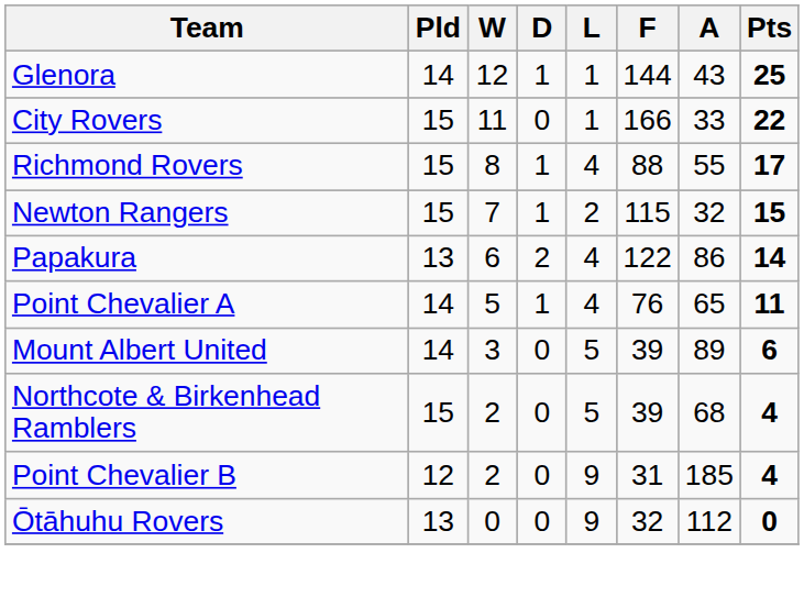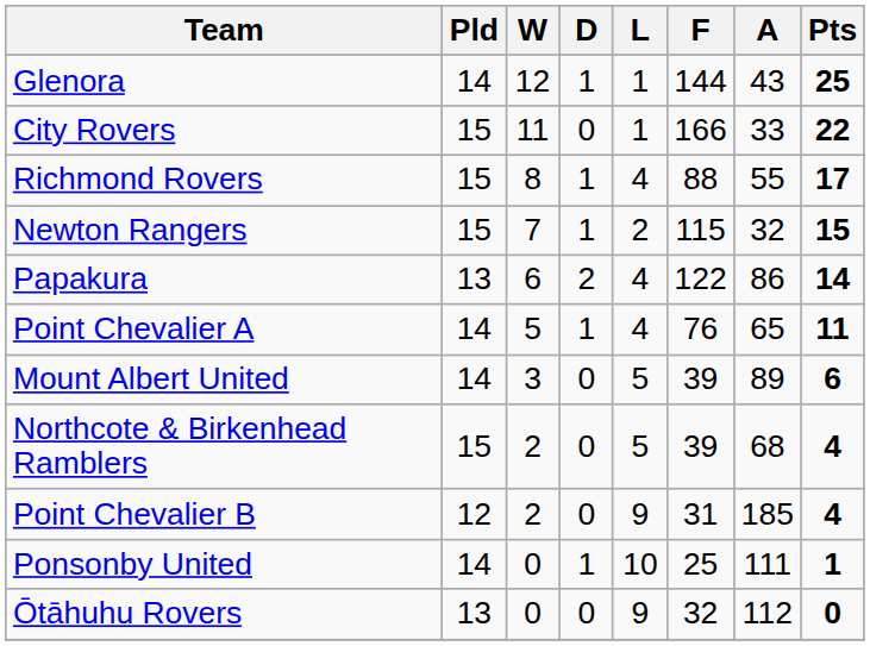+ row: Ponsonby United | 14 | 0 | 1 | 10 | 25 | 111 | 1
